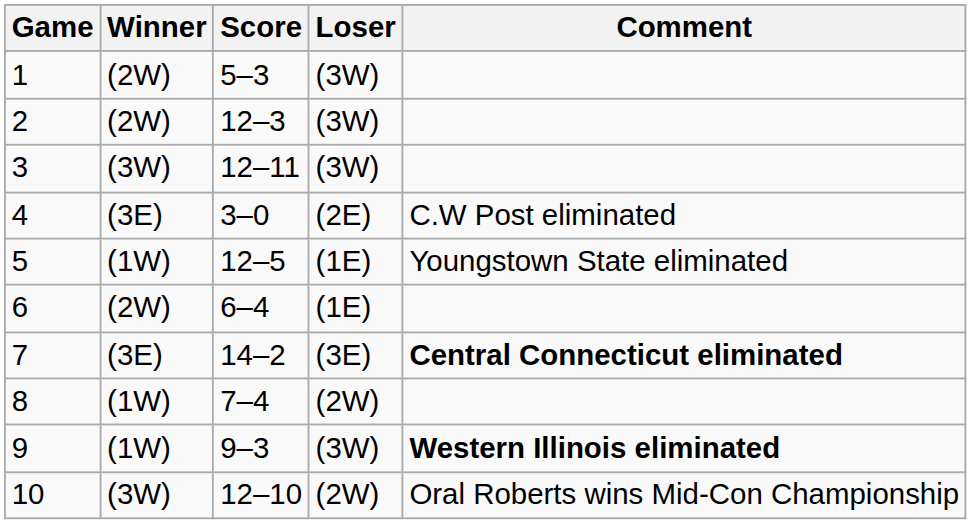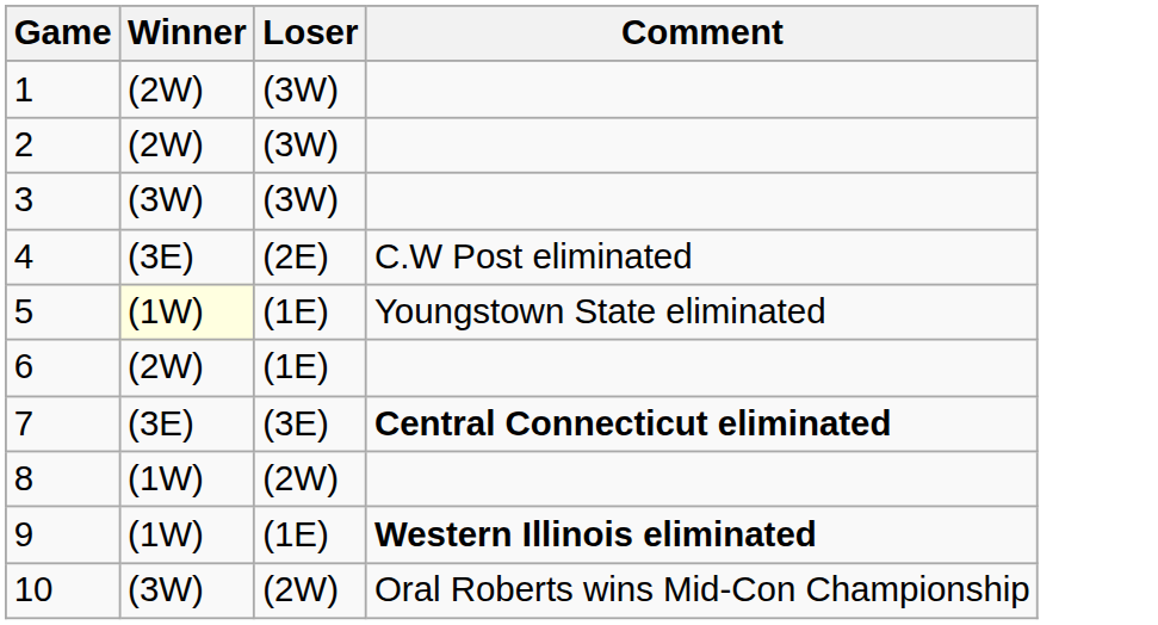- column: Score | 5–3 | 12–3 | 12–11 | 3–0 | 12–5 | 6–4 | 14–2 | 7–4 | 9–3 | 12–10
5 | Winner: no background -> lightyellow background
9 | Loser: (3W) -> (1E)
